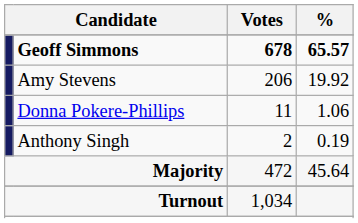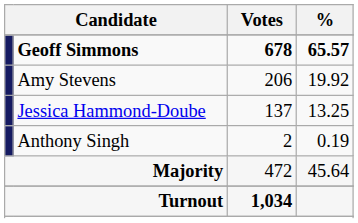+ row: Jessica Hammond-Doube | 137 | 13.25
- row: Donna Pokere-Phillips | 11 | 1.06
Turnout | Votes: normal -> bold
